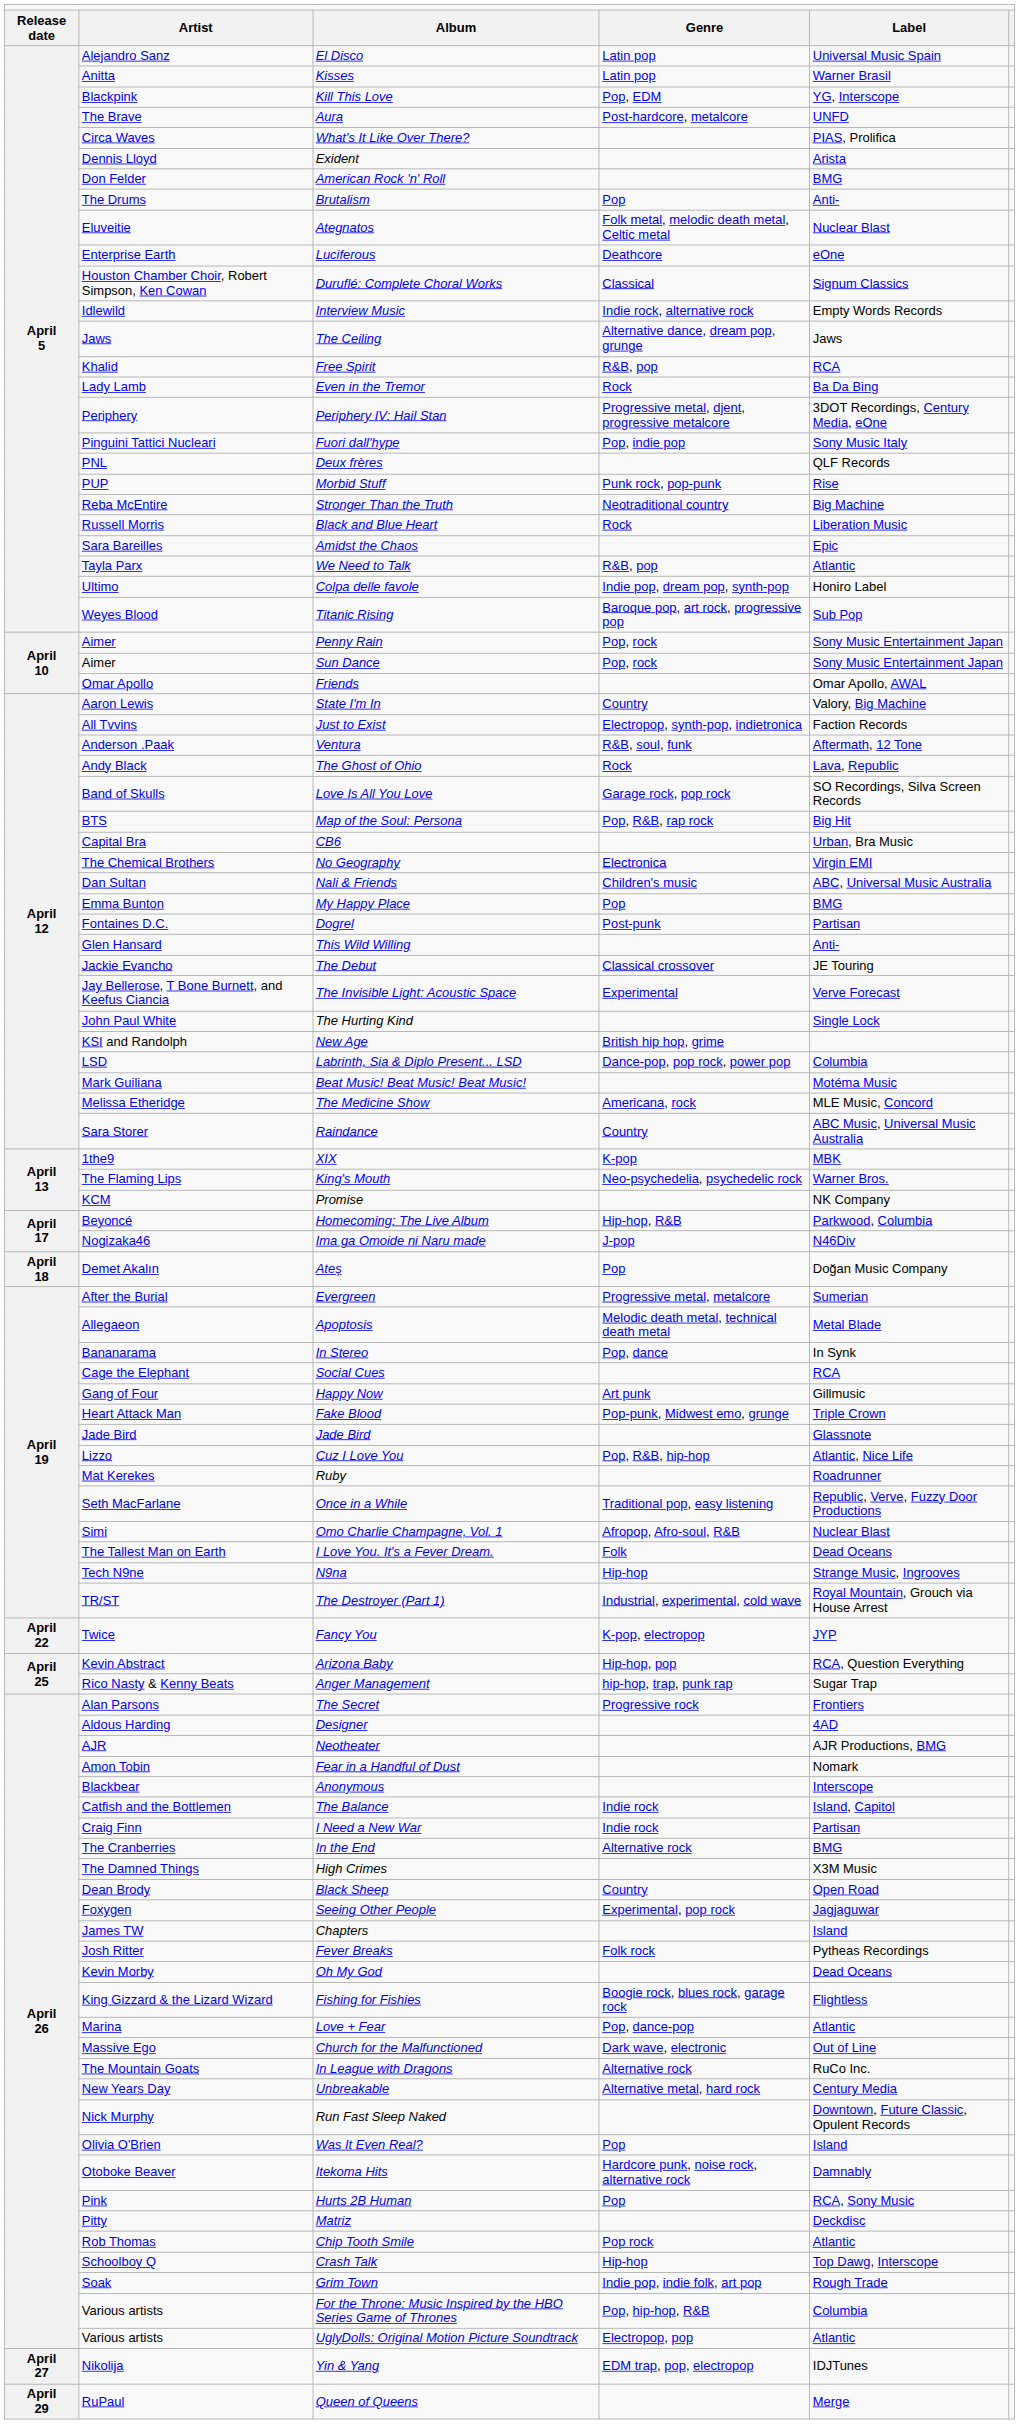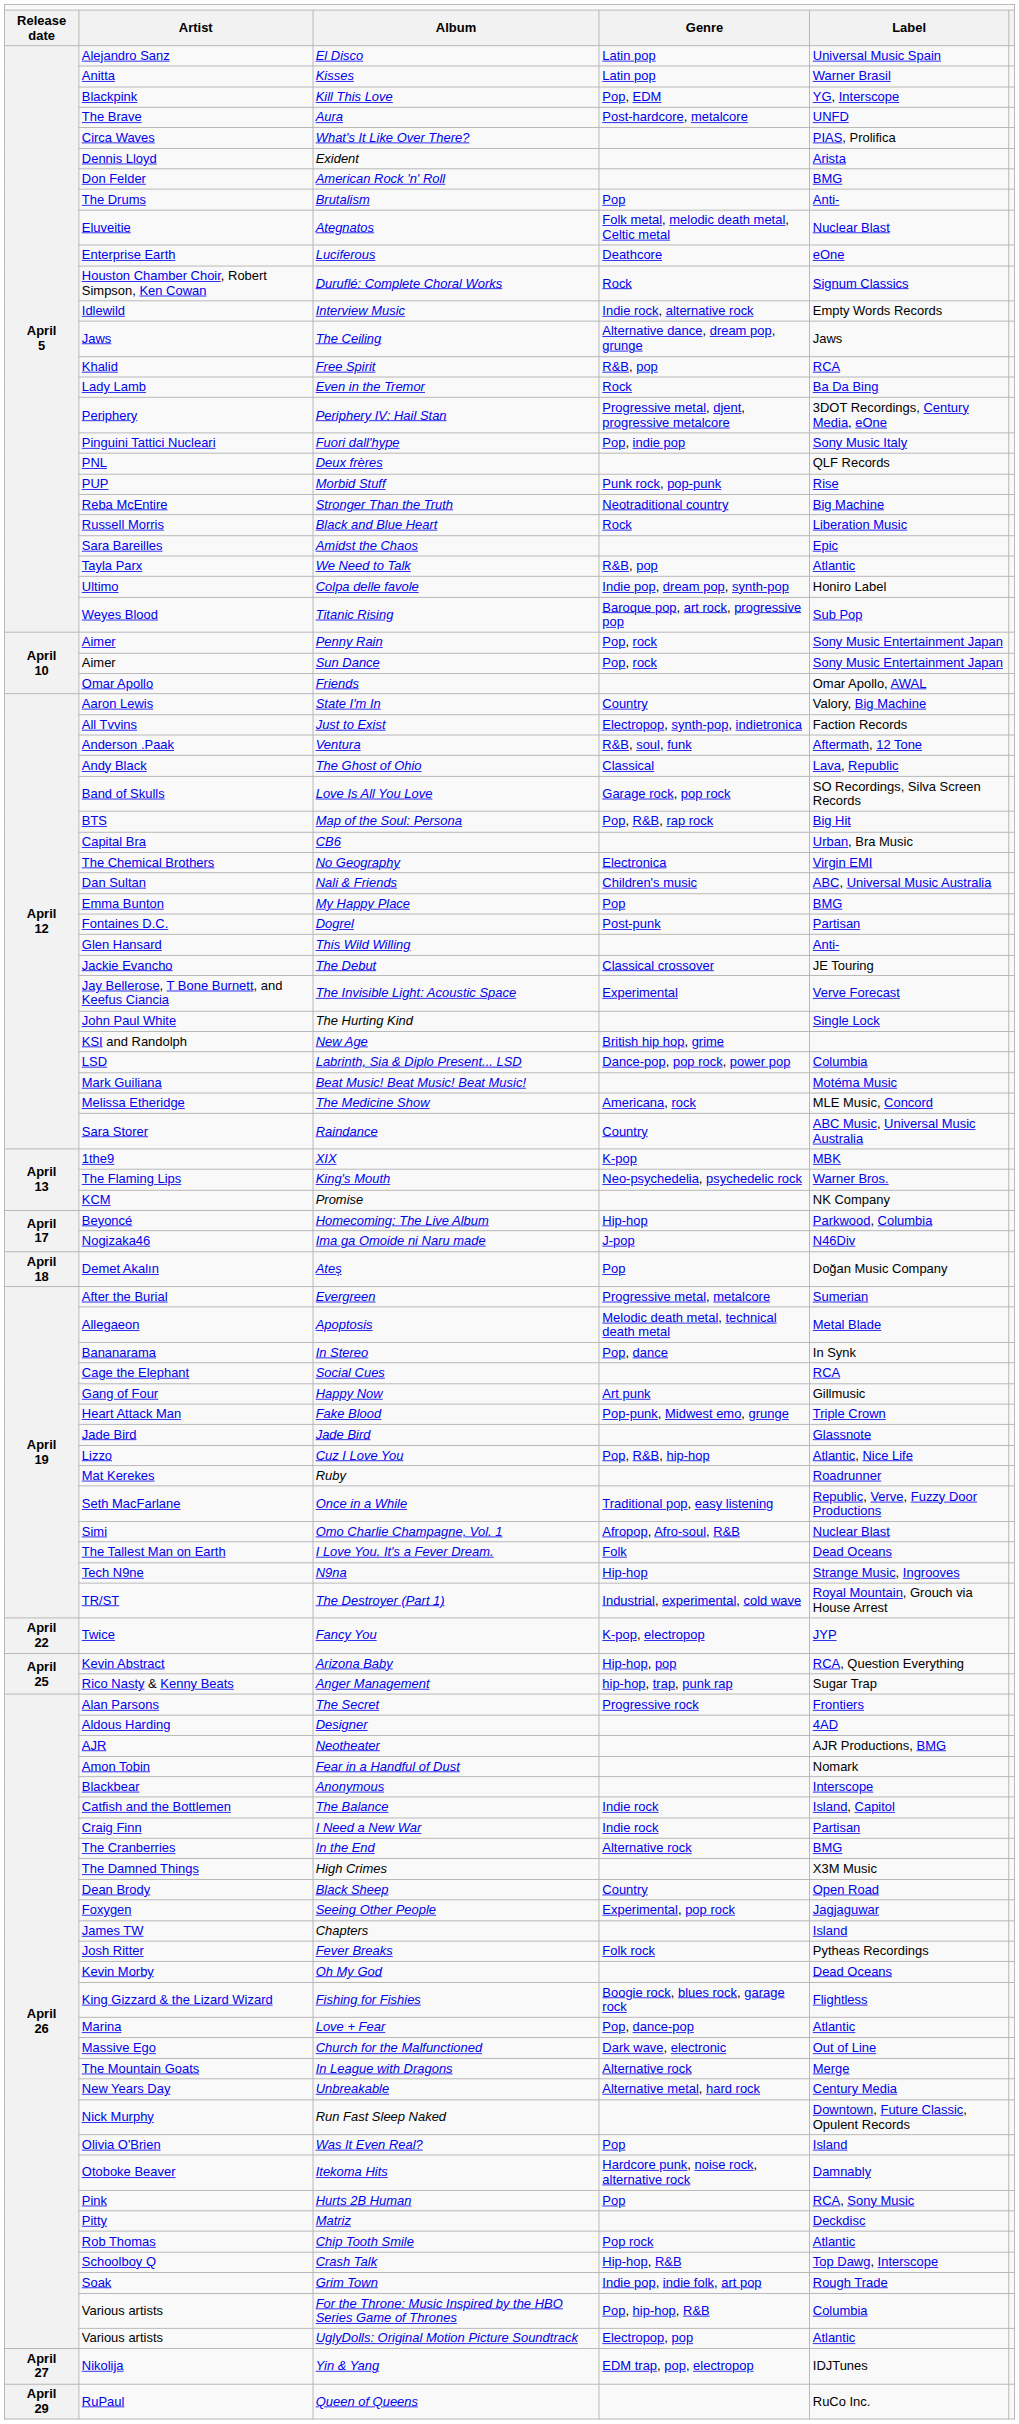Duruflé: Complete Choral Works | column 4: Classical -> Rock
The Ghost of Ohio | column 4: Rock -> Classical
Homecoming: The Live Album | column 4: Hip-hop, R&B -> Hip-hop
In League with Dragons | column 5: RuCo Inc. -> Merge
Crash Talk | column 4: Hip-hop -> Hip-hop, R&B
Queen of Queens | column 5: Merge -> RuCo Inc.
